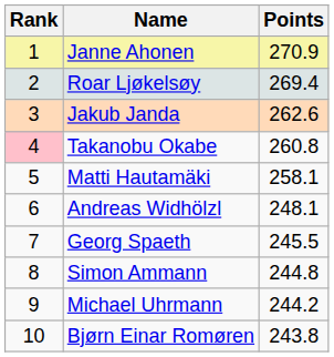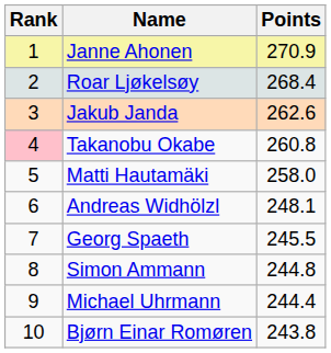Roar Ljøkelsøy | Points: 269.4 -> 268.4
Matti Hautamäki | Points: 258.1 -> 258.0
Michael Uhrmann | Points: 244.2 -> 244.4
